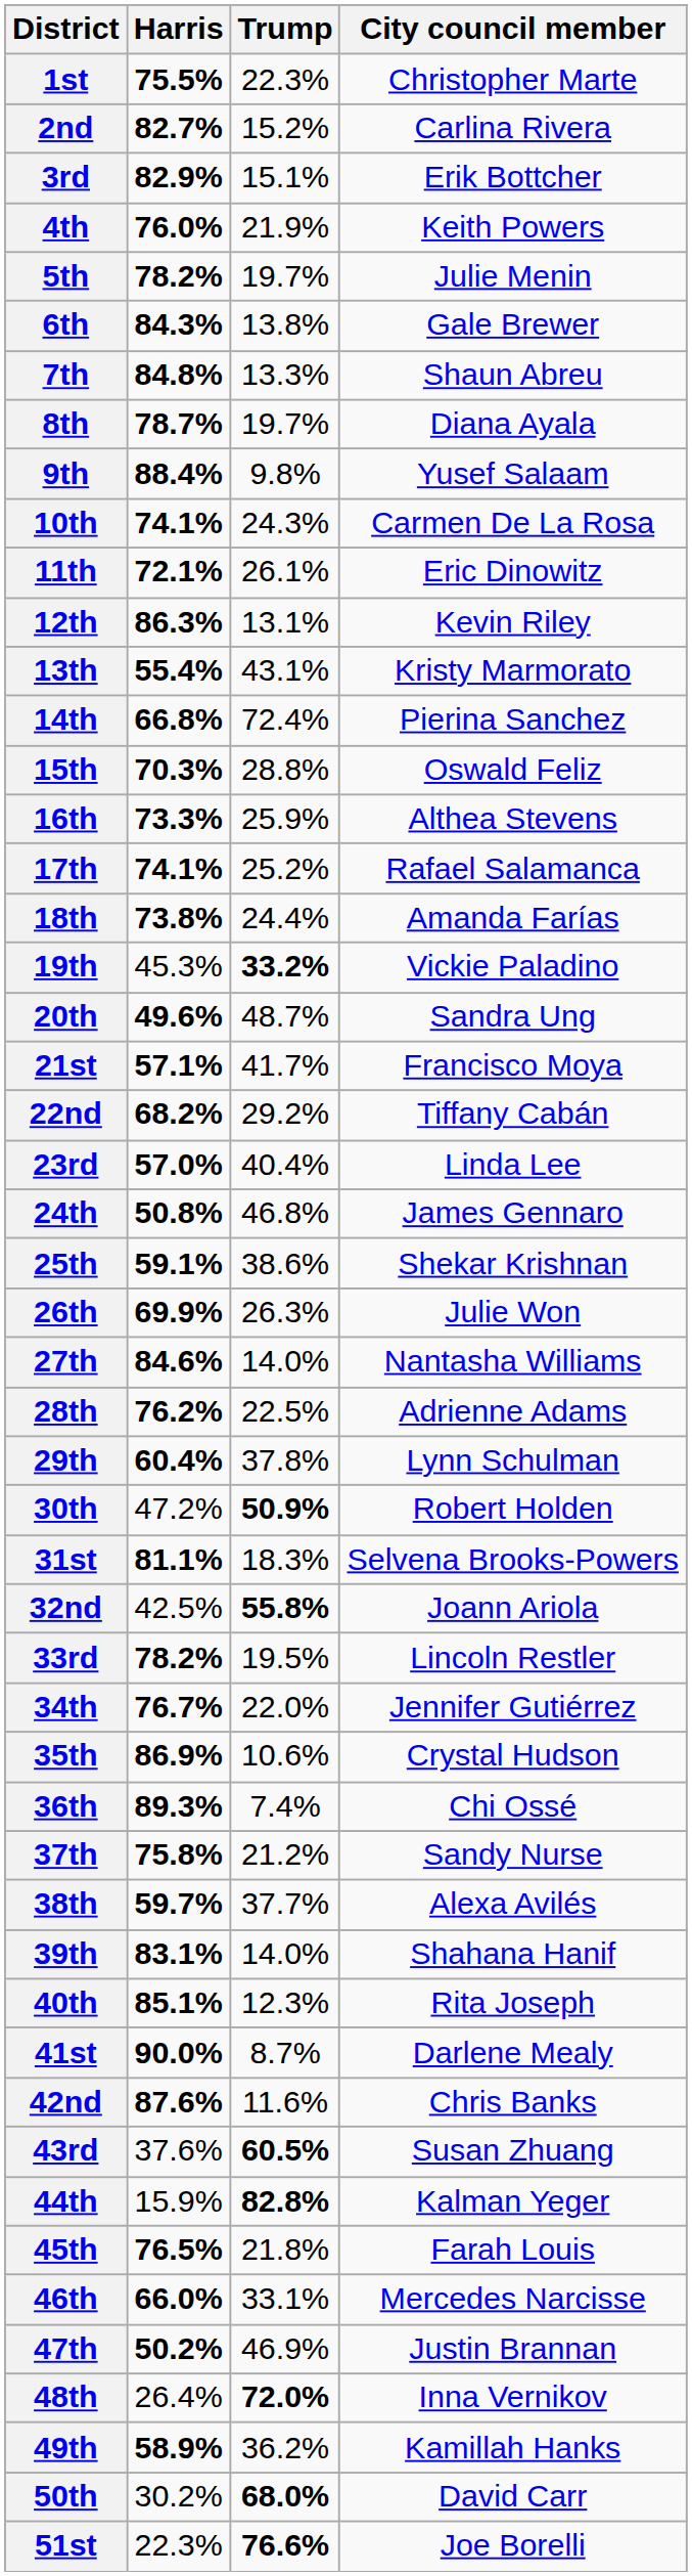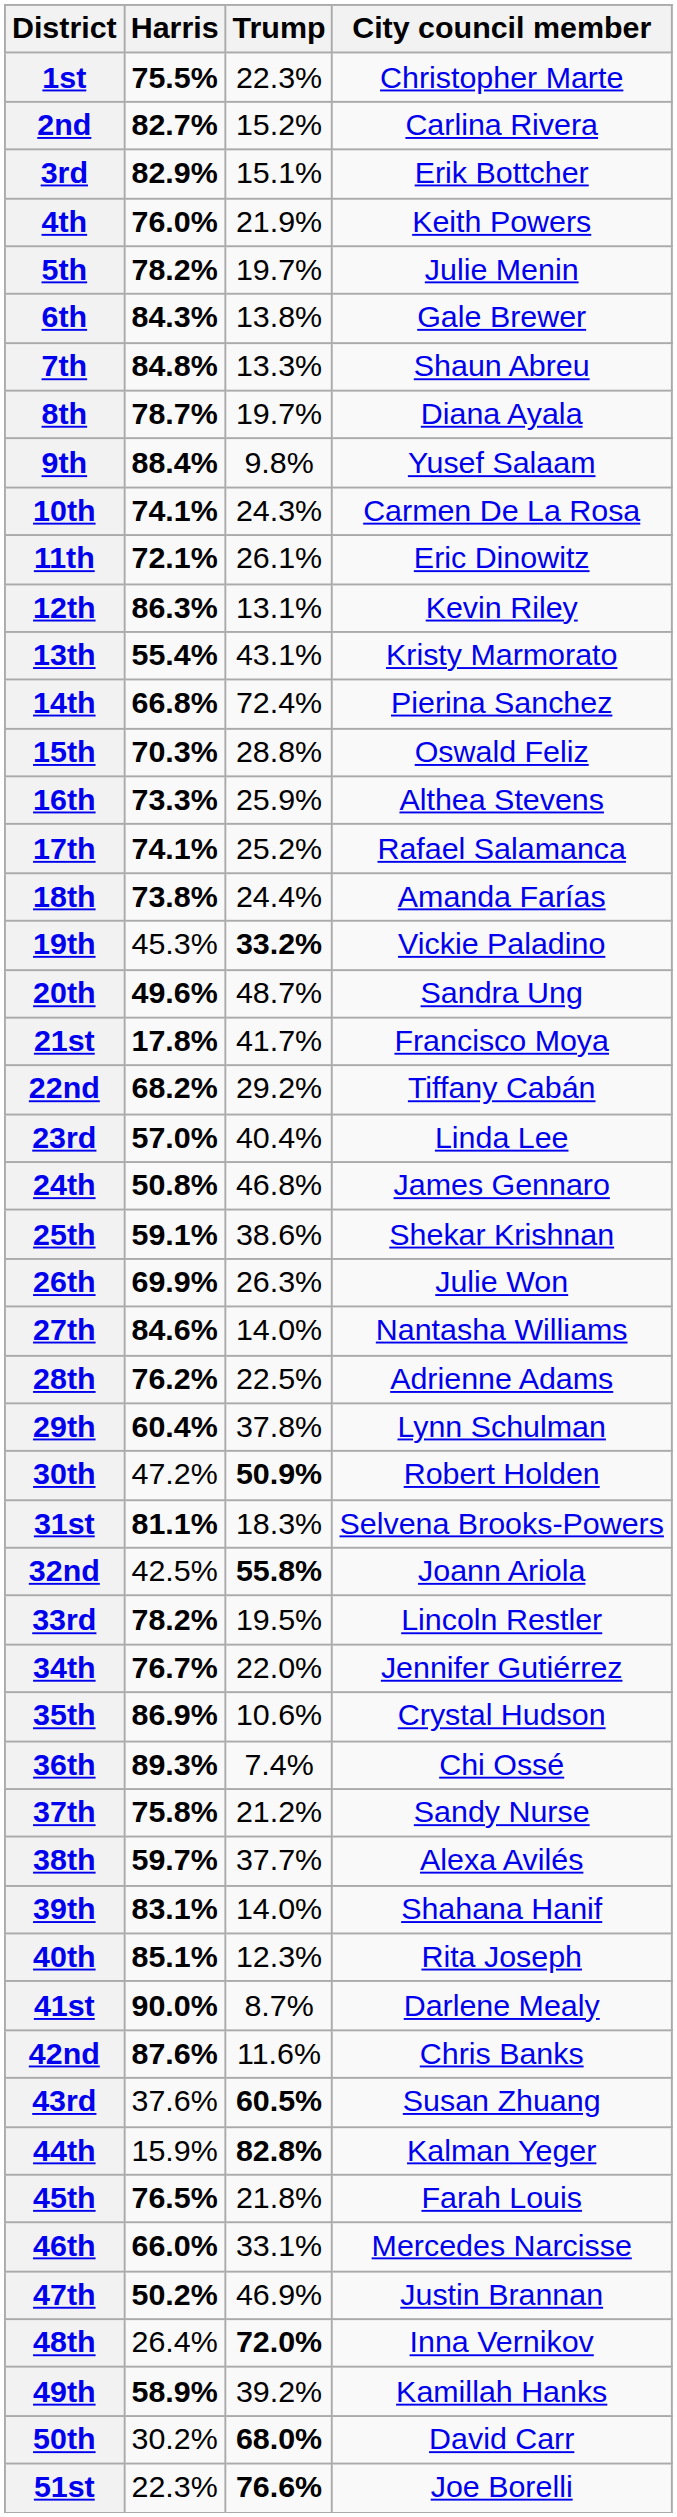21st | Harris: 57.1% -> 17.8%
49th | Trump: 36.2% -> 39.2%
